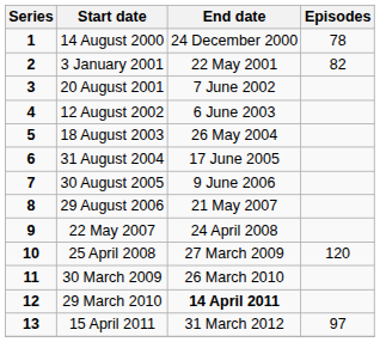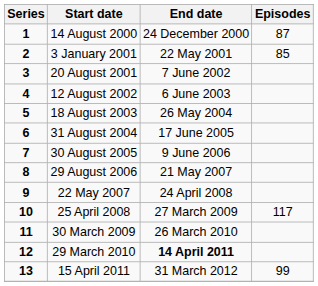14 August 2000 | Episodes: 78 -> 87
3 January 2001 | Episodes: 82 -> 85
25 April 2008 | Episodes: 120 -> 117
15 April 2011 | Episodes: 97 -> 99
